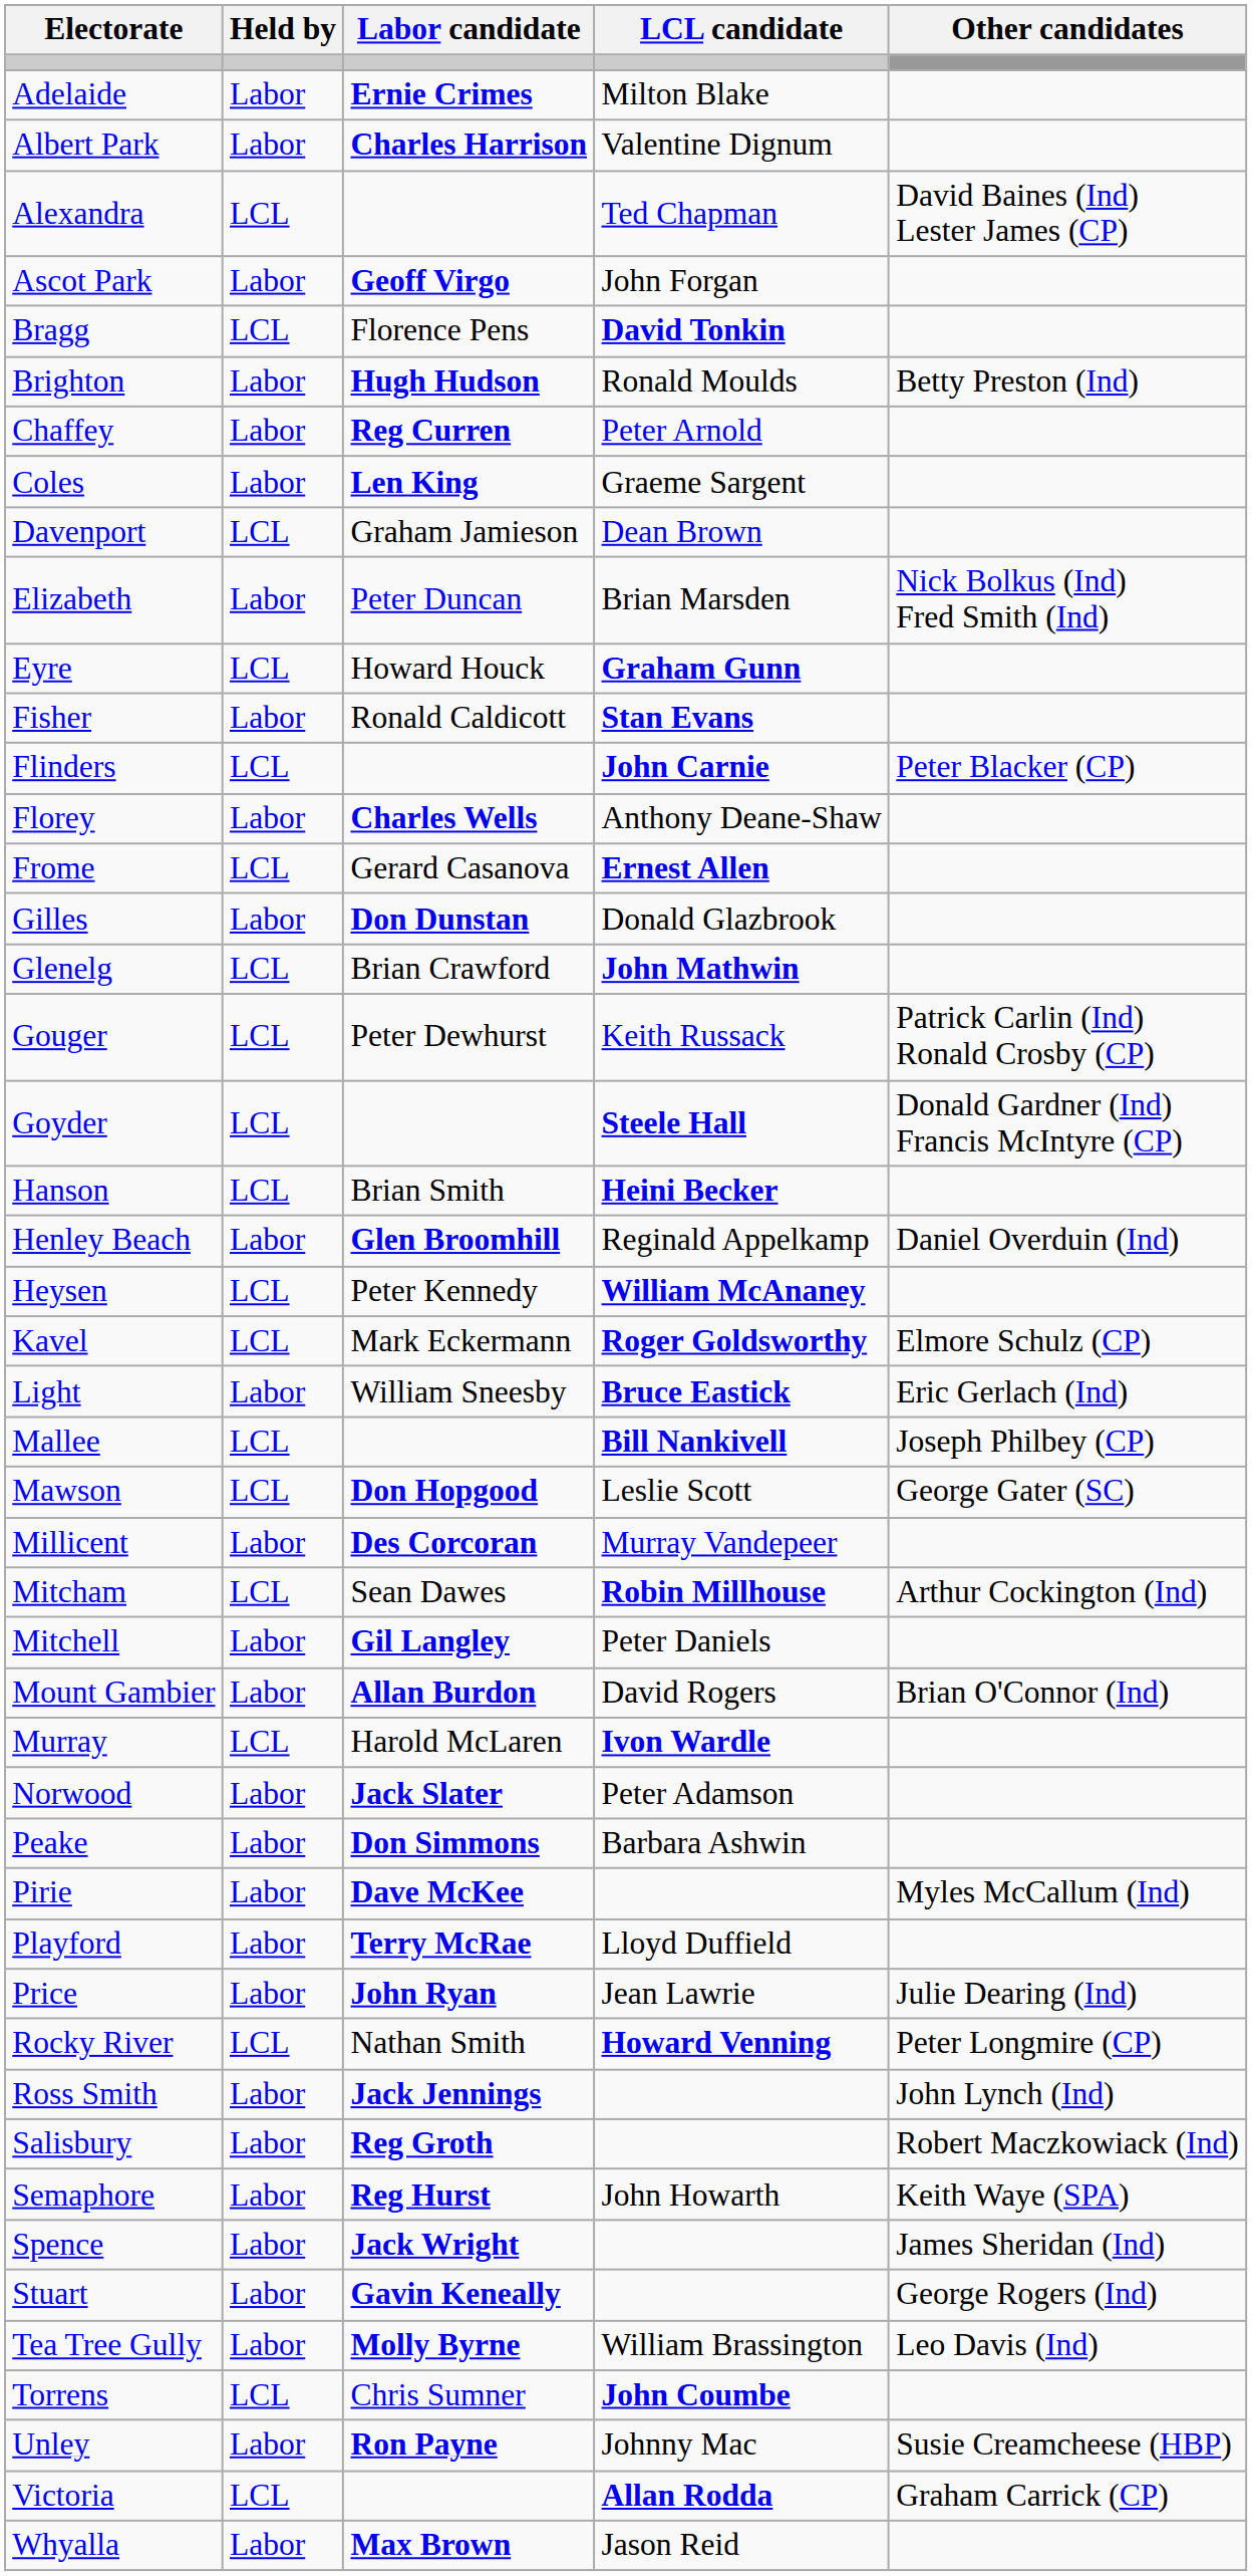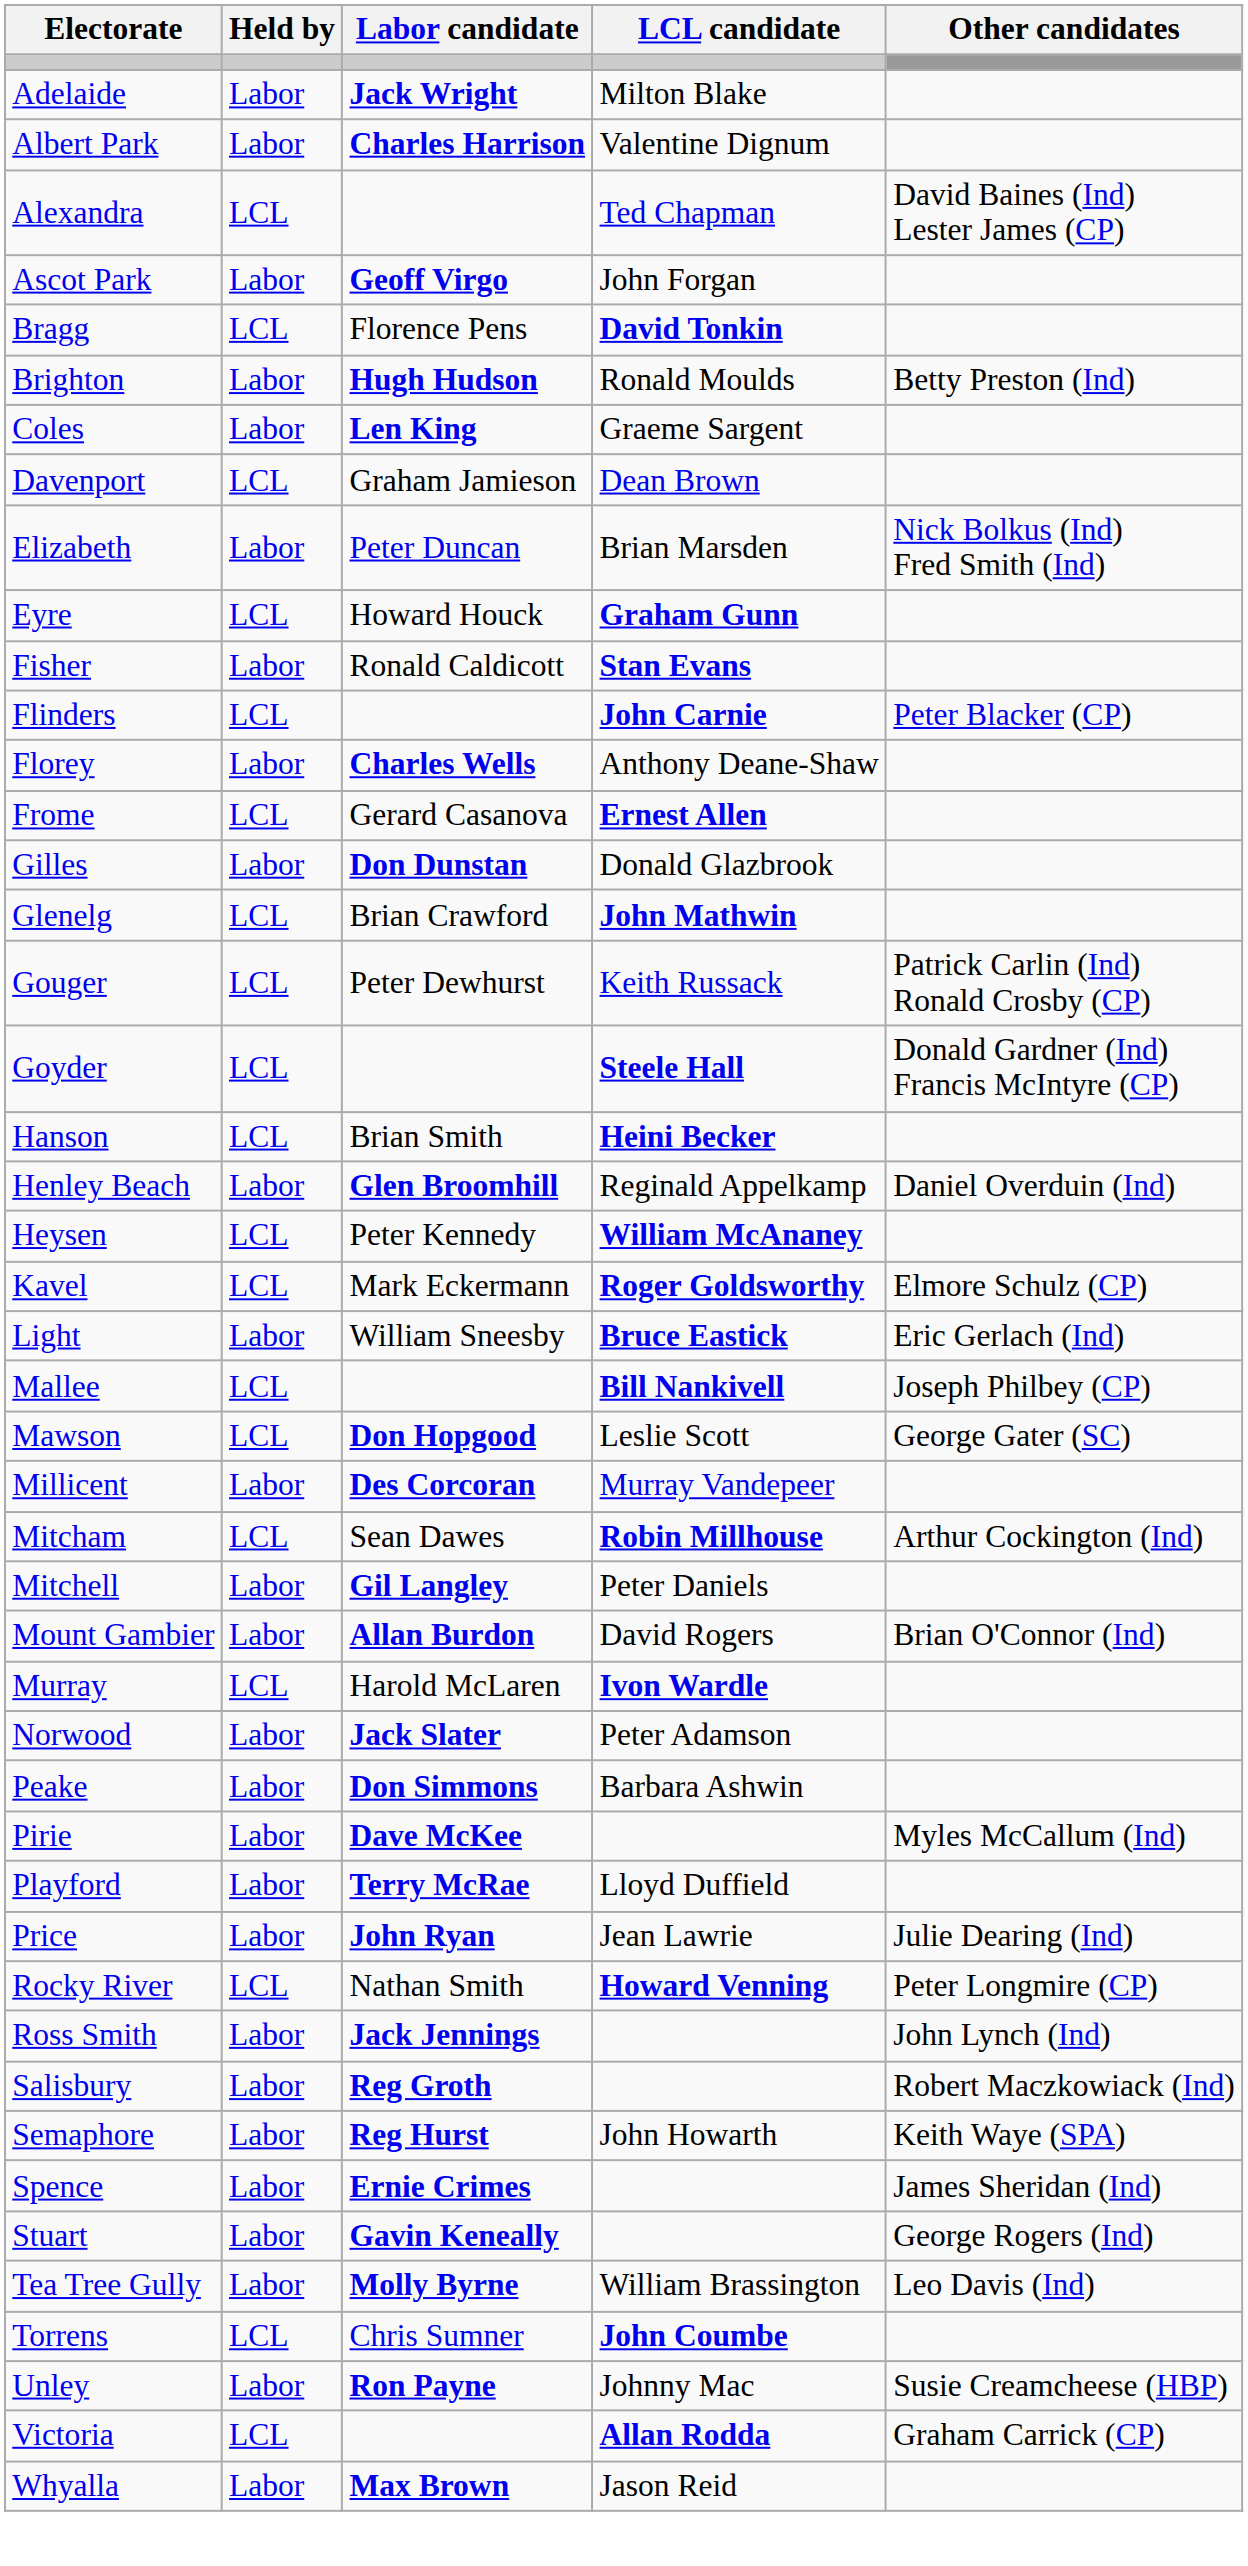Adelaide | Labor candidate: Ernie Crimes -> Jack Wright
- row: Chaffey | Labor | Reg Curren | Peter Arnold
Spence | Labor candidate: Jack Wright -> Ernie Crimes
